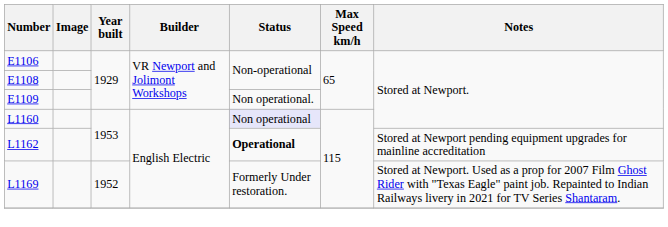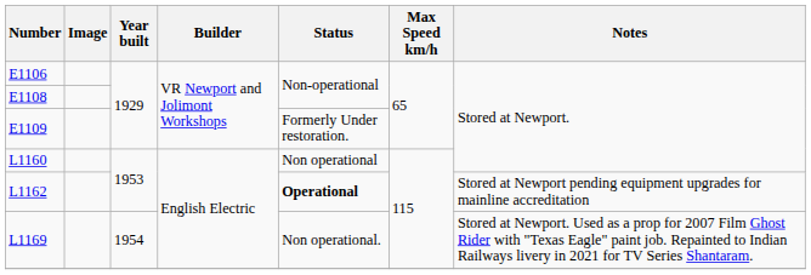E1109 | Status: Non operational. -> Formerly Under restoration.
L1160 | Status: lavender background -> no background
L1169 | Year built: 1952 -> 1954
L1169 | Status: Formerly Under restoration. -> Non operational.
